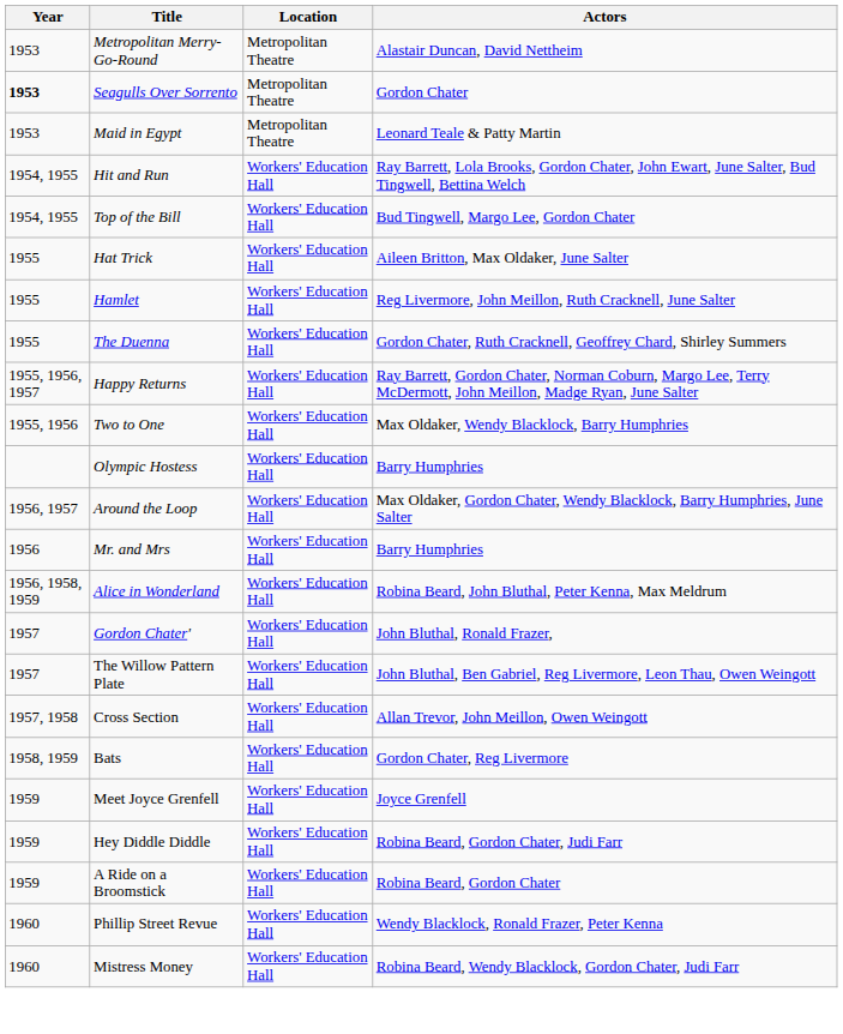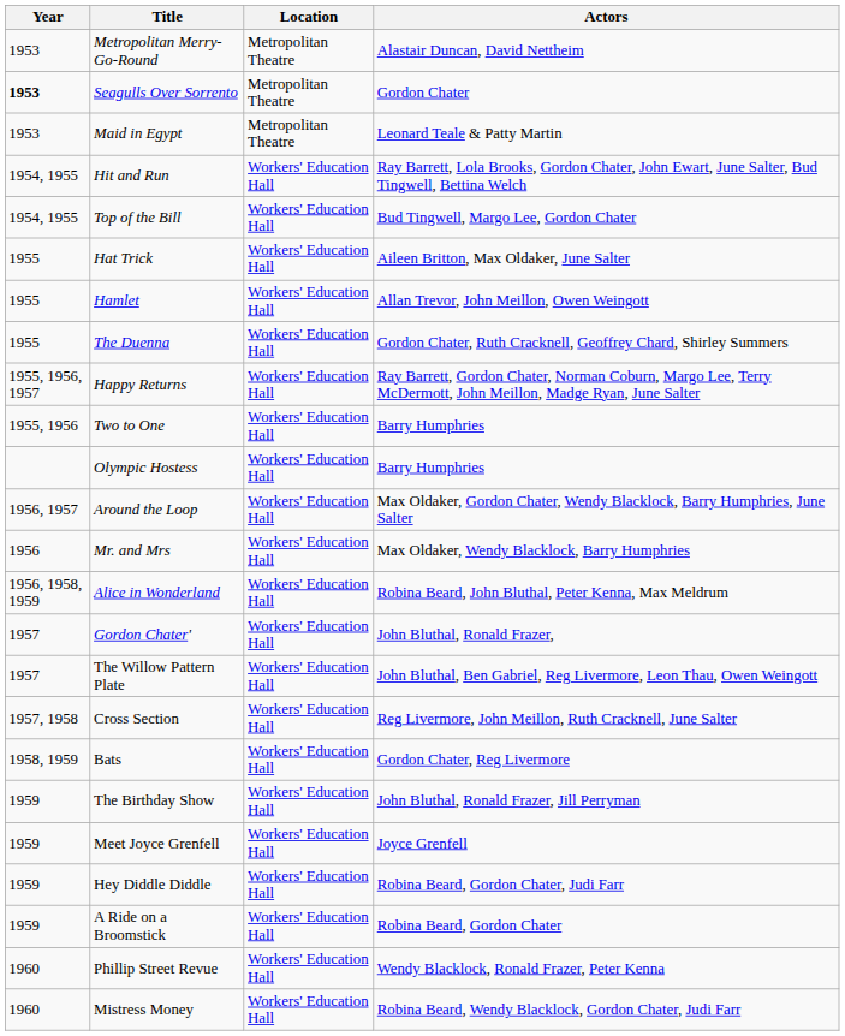Hamlet | Actors: Reg Livermore, John Meillon, Ruth Cracknell, June Salter -> Allan Trevor, John Meillon, Owen Weingott
Two to One | Actors: Max Oldaker, Wendy Blacklock, Barry Humphries -> Barry Humphries
Mr. and Mrs | Actors: Barry Humphries -> Max Oldaker, Wendy Blacklock, Barry Humphries
Cross Section | Actors: Allan Trevor, John Meillon, Owen Weingott -> Reg Livermore, John Meillon, Ruth Cracknell, June Salter
+ row: 1959 | The Birthday Show | Workers' Education Hall | John Bluthal, Ronald Frazer, Jill Perryman
